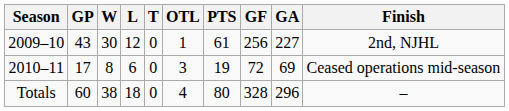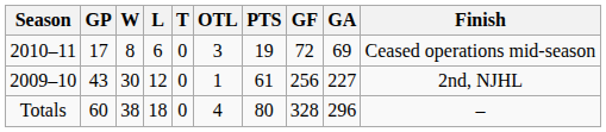rows swapped: 2009–10 <-> 2010–11
